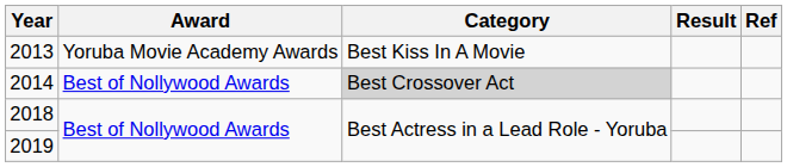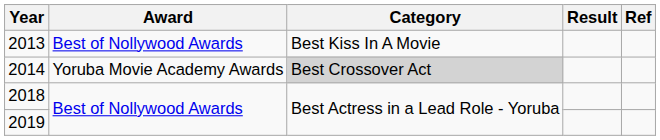2013 | Award: Yoruba Movie Academy Awards -> Best of Nollywood Awards
2014 | Award: Best of Nollywood Awards -> Yoruba Movie Academy Awards
